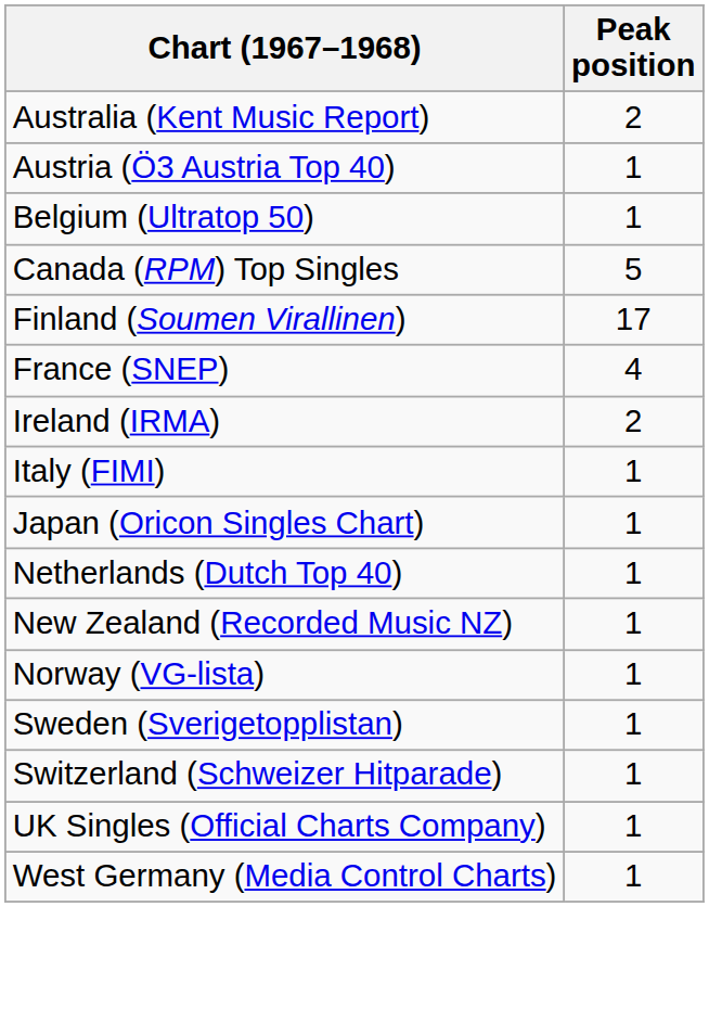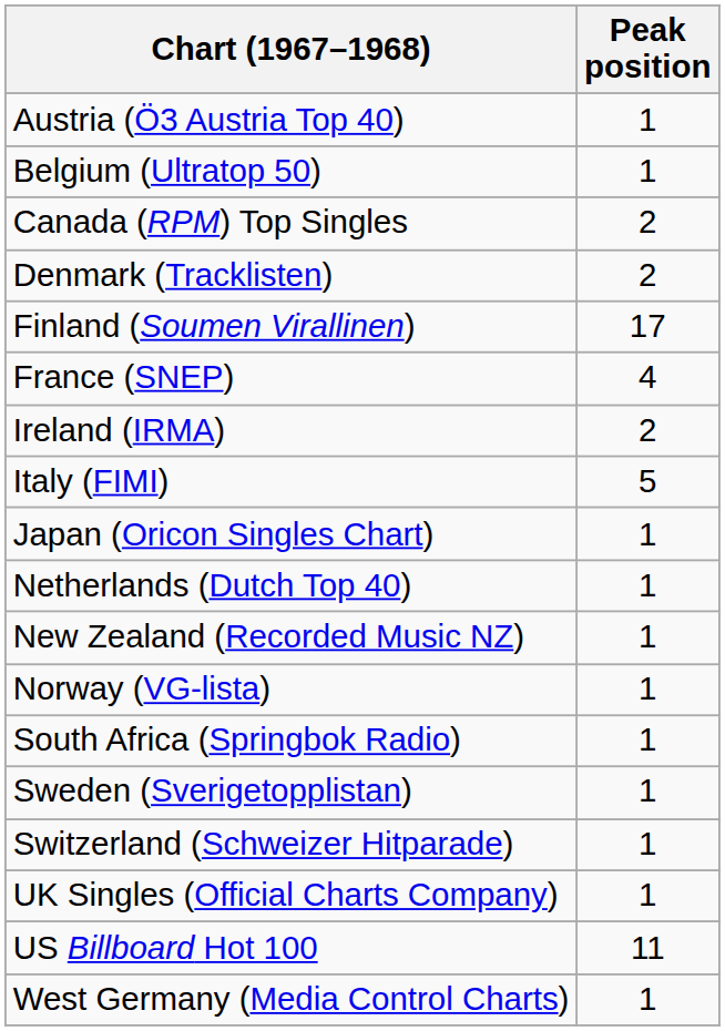- row: Australia (Kent Music Report) | 2
Canada (RPM) Top Singles | Peak position: 5 -> 2
+ row: Denmark (Tracklisten) | 2
Italy (FIMI) | Peak position: 1 -> 5
+ row: South Africa (Springbok Radio) | 1
+ row: US Billboard Hot 100 | 11
